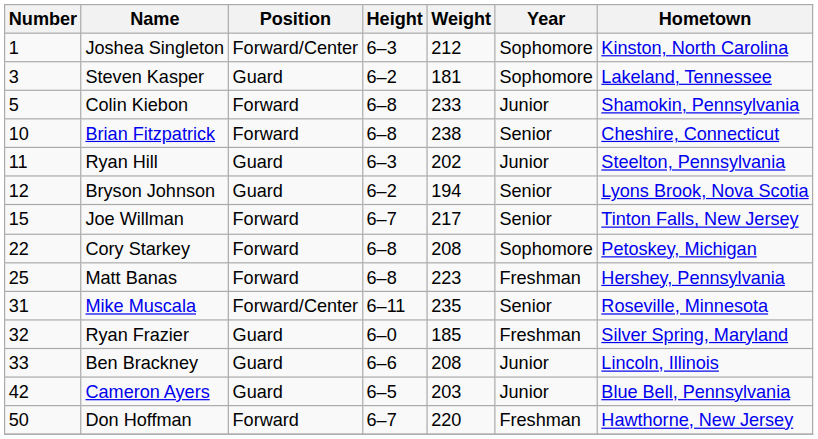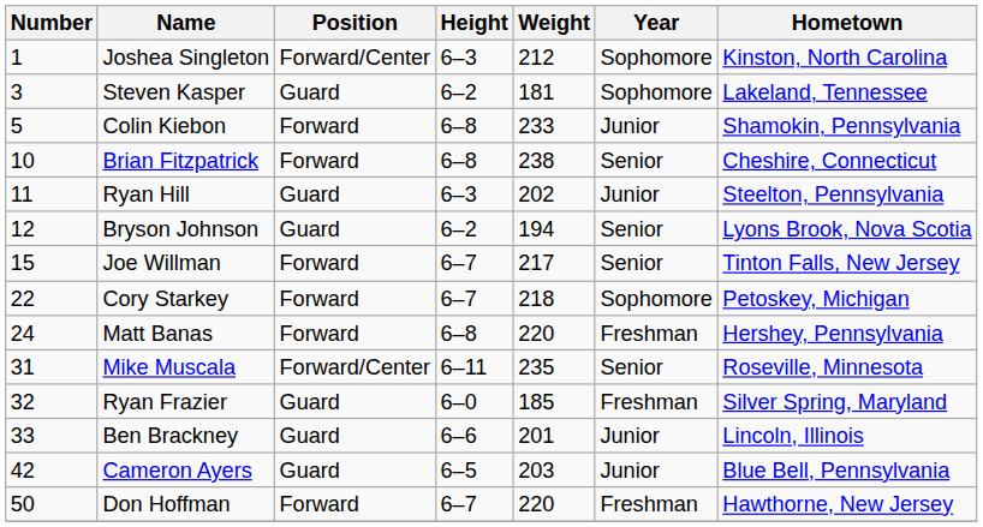Cory Starkey | Height: 6–8 -> 6–7
Cory Starkey | Weight: 208 -> 218
Matt Banas | Number: 25 -> 24
Matt Banas | Weight: 223 -> 220
Ben Brackney | Weight: 208 -> 201
